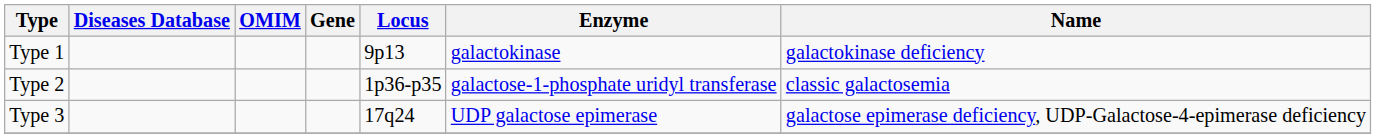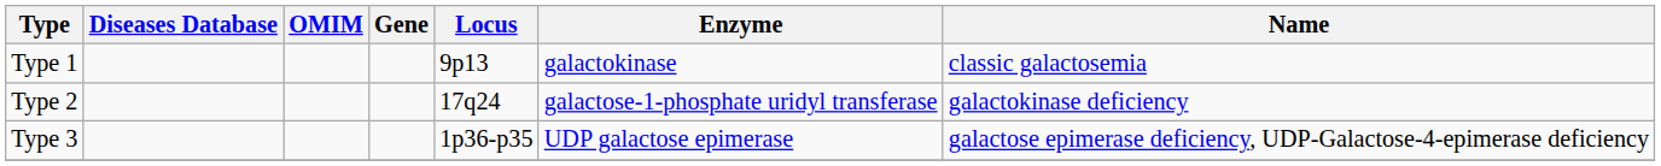Type 1 | Name: galactokinase deficiency -> classic galactosemia
Type 2 | Locus: 1p36-p35 -> 17q24
Type 2 | Name: classic galactosemia -> galactokinase deficiency
Type 3 | Locus: 17q24 -> 1p36-p35
